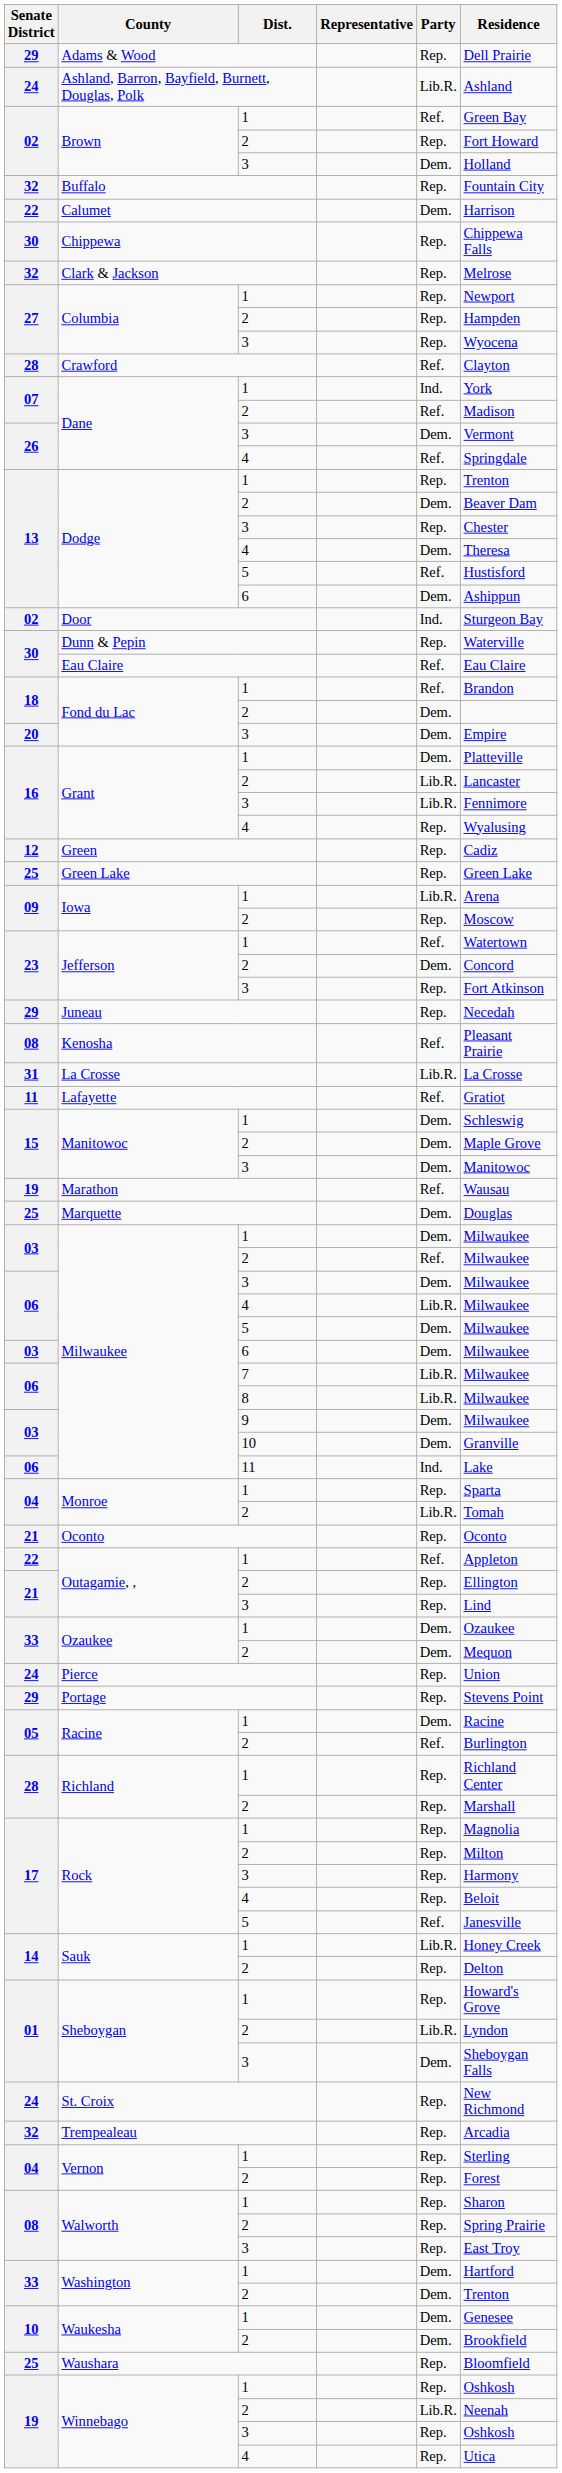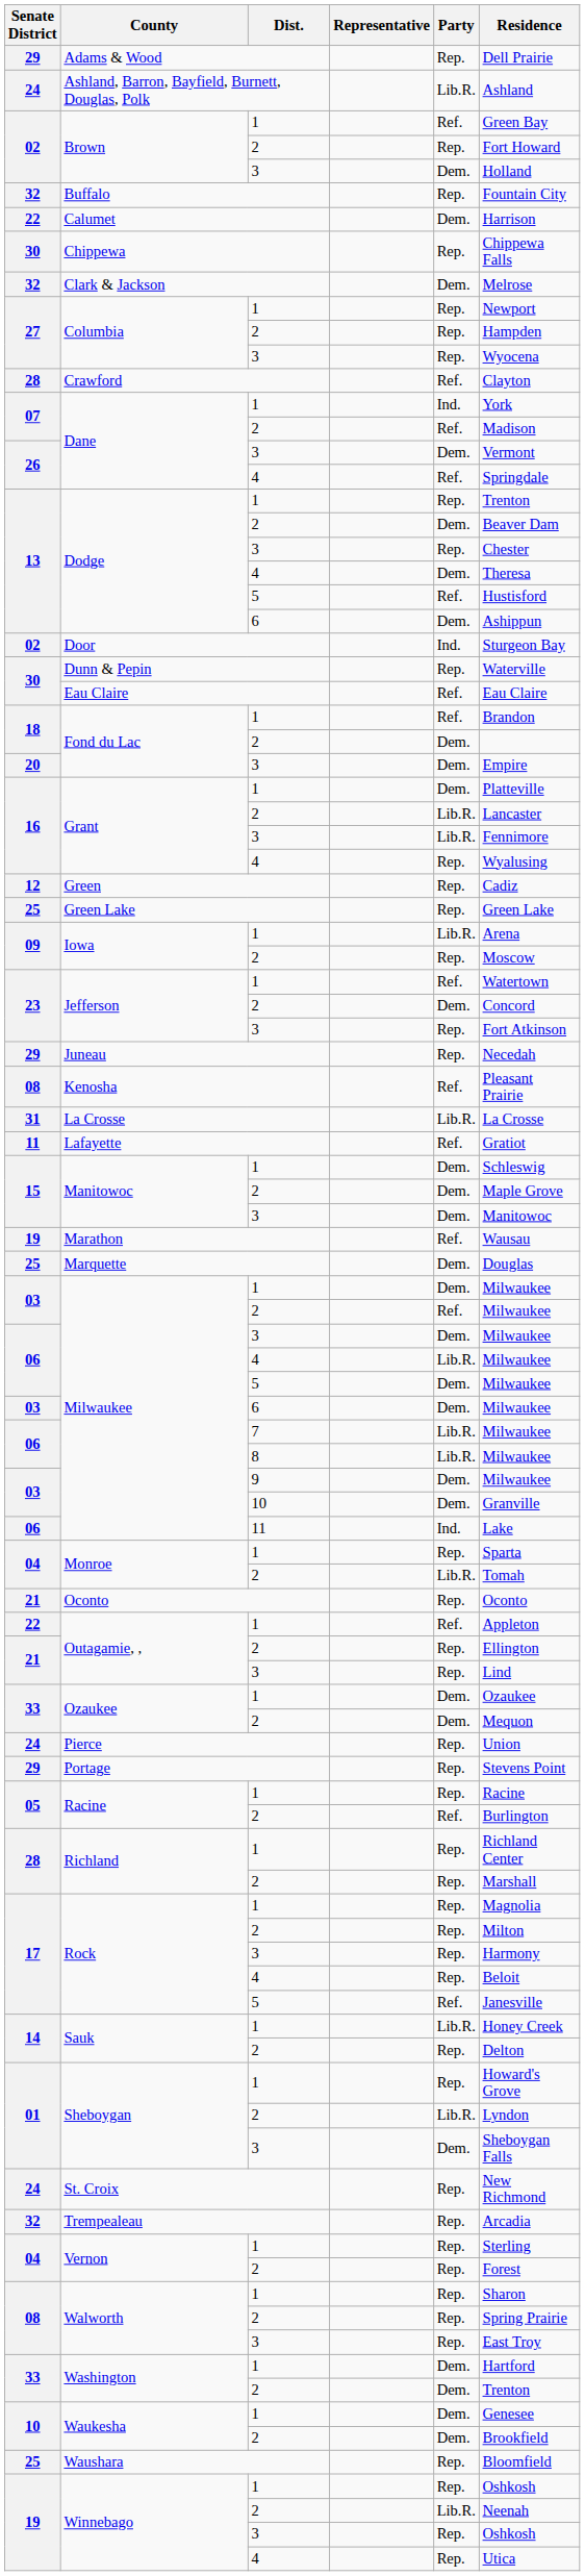Clark & Jackson | Party: Rep. -> Dem.
Racine / 1 | Party: Dem. -> Rep.
